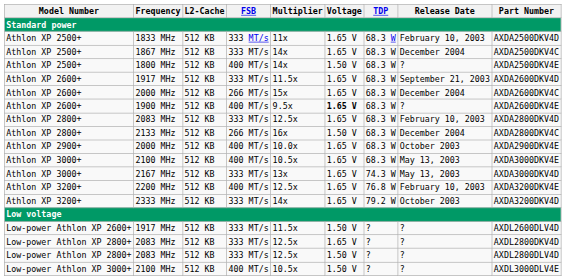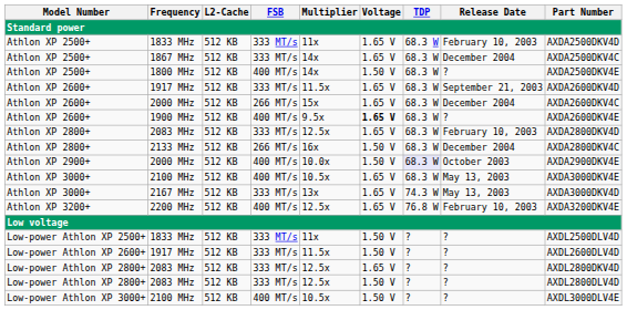Athlon XP 2900+ / 2000 MHz | Voltage: 1.65 V -> 1.50 V
Athlon XP 2900+ / 2000 MHz | TDP: no background -> lavender background
- row: Athlon XP 3200+ | 2333 MHz | 512 KB | 333 MT/s | 14x | 1.65 V | 79.2 W | October 2003 | AXDA3200DKV4D
+ row: Low-power Athlon XP 2500+ | 1833 MHz | 512 KB | 333 MT/s | 11x | 1.50 V | ? | ? | AXDL2500DLV4D
